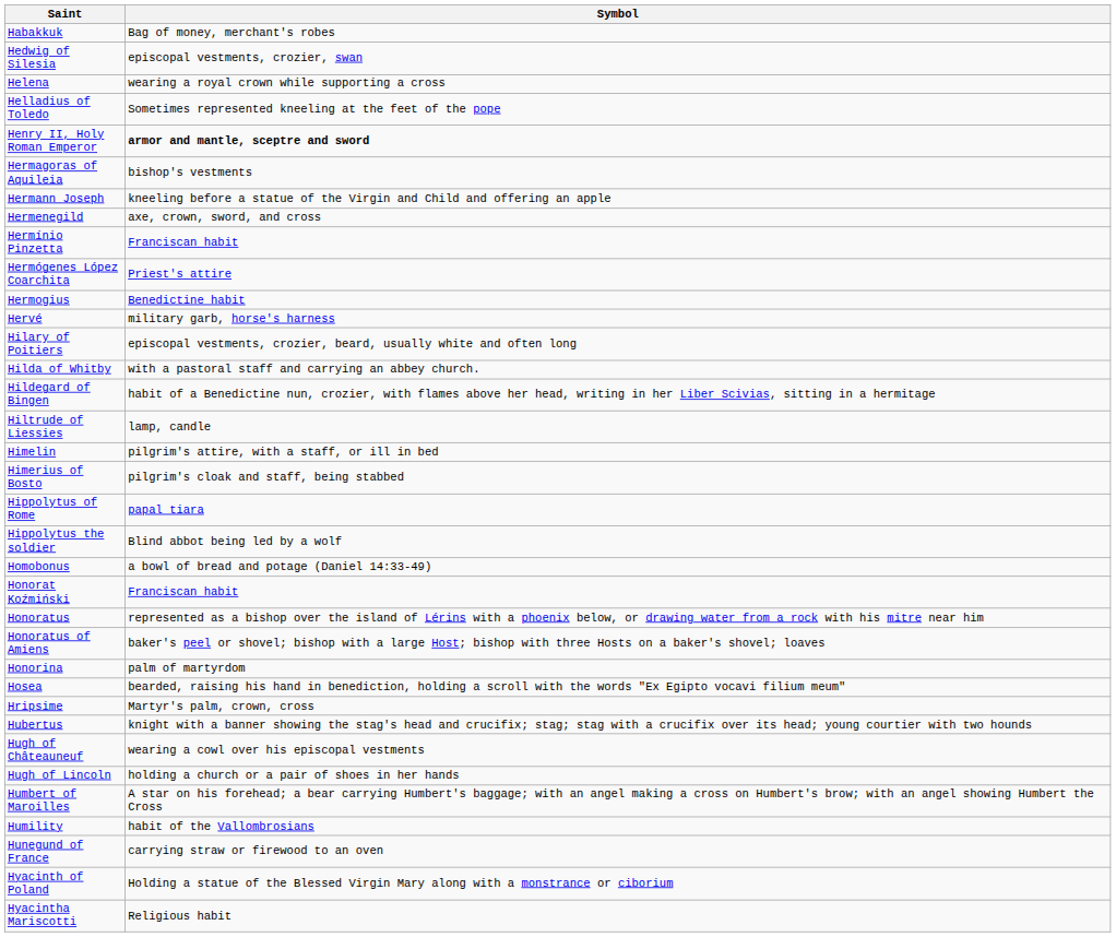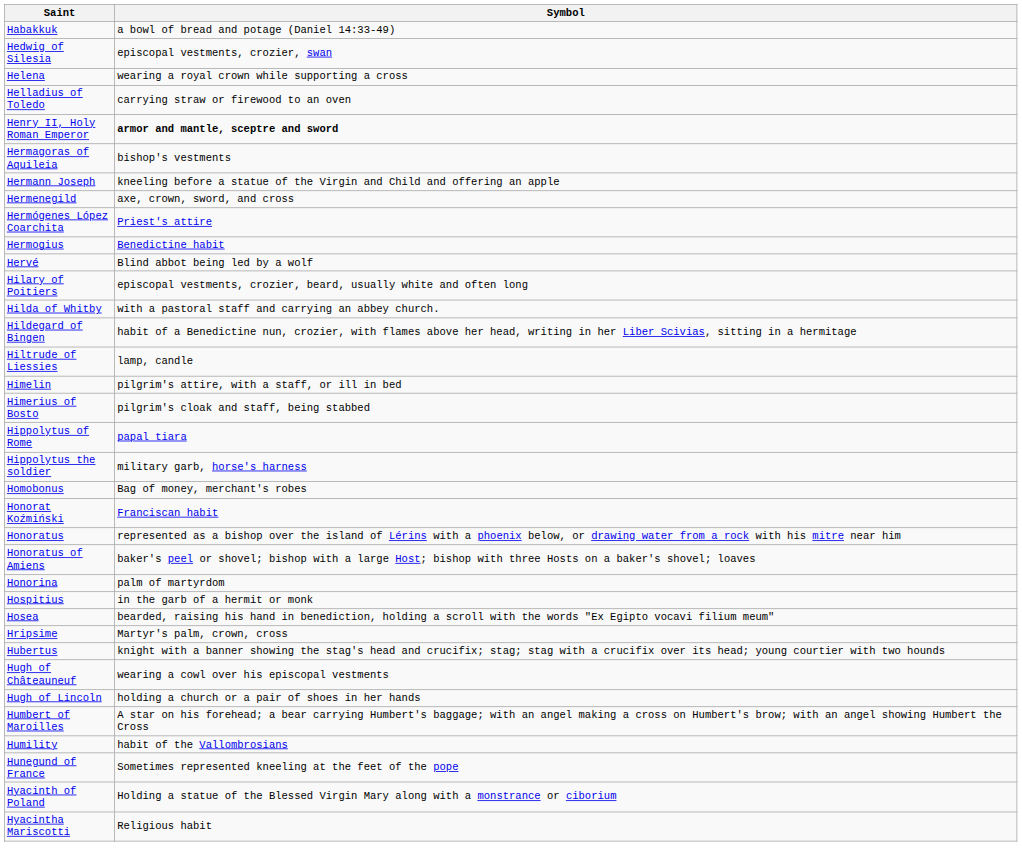Habakkuk | Symbol: Bag of money, merchant's robes -> a bowl of bread and potage (Daniel 14:33-49)
Helladius of Toledo | Symbol: Sometimes represented kneeling at the feet of the pope -> carrying straw or firewood to an oven
- row: Hermínio Pinzetta | Franciscan habit
Hervé | Symbol: military garb, horse's harness -> Blind abbot being led by a wolf
Hippolytus the soldier | Symbol: Blind abbot being led by a wolf -> military garb, horse's harness
Homobonus | Symbol: a bowl of bread and potage (Daniel 14:33-49) -> Bag of money, merchant's robes
+ row: Hospitius | in the garb of a hermit or monk
Hunegund of France | Symbol: carrying straw or firewood to an oven -> Sometimes represented kneeling at the feet of the pope
